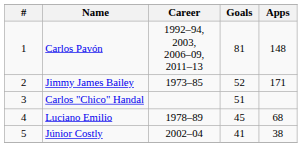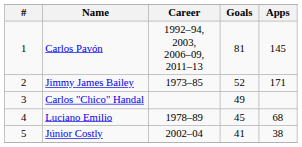Carlos Pavón | Apps: 148 -> 145
Carlos "Chico" Handal | Goals: 51 -> 49
